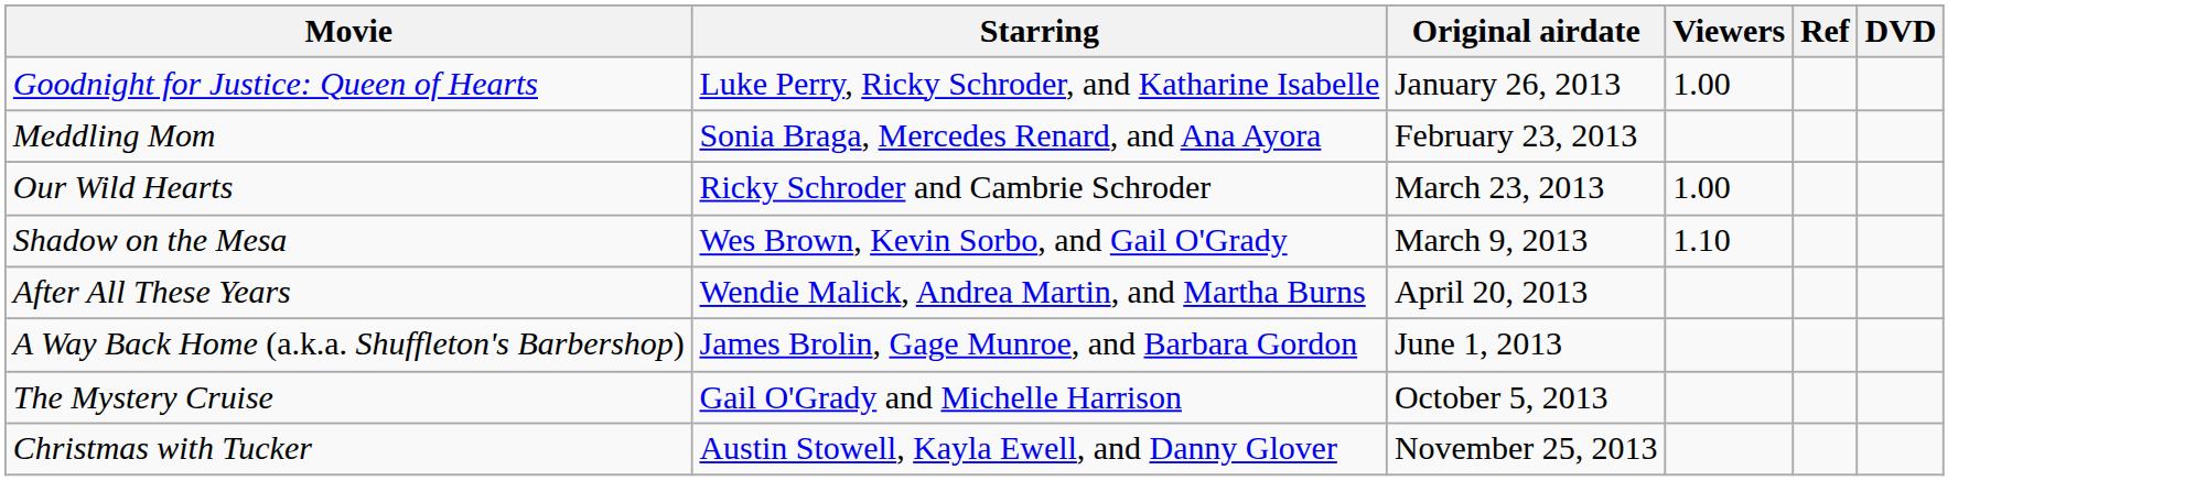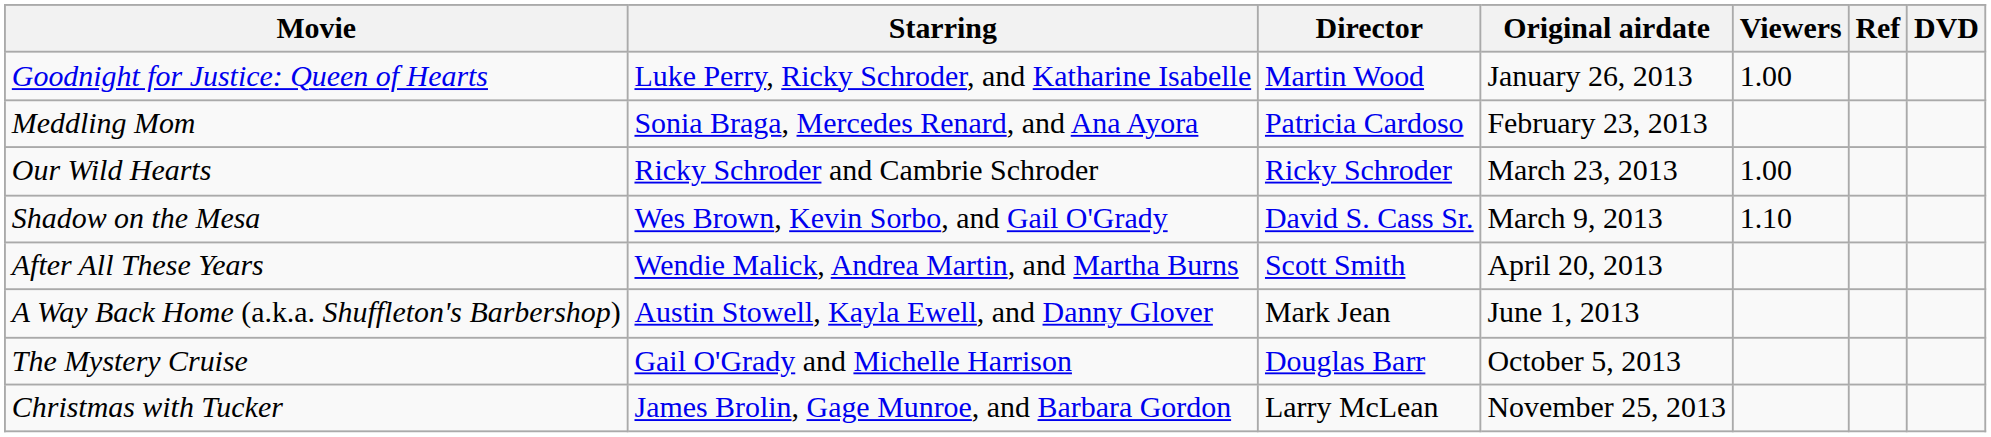+ column: Director | Martin Wood | Patricia Cardoso | Ricky Schroder | David S. Cass Sr. | Scott Smith | Mark Jean | Douglas Barr | Larry McLean
A Way Back Home (a.k.a. Shuffleton's Barbershop) | Starring: James Brolin, Gage Munroe, and Barbara Gordon -> Austin Stowell, Kayla Ewell, and Danny Glover
Christmas with Tucker | Starring: Austin Stowell, Kayla Ewell, and Danny Glover -> James Brolin, Gage Munroe, and Barbara Gordon
